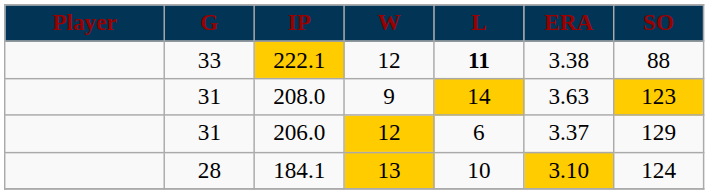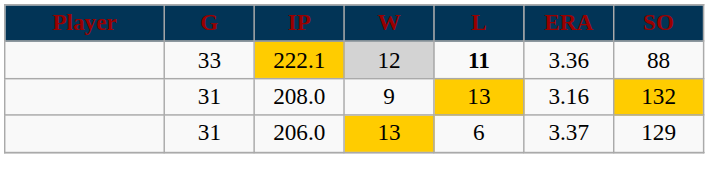222.1 | W: no background -> lightgrey background
222.1 | ERA: 3.38 -> 3.36
208.0 | L: 14 -> 13
208.0 | ERA: 3.63 -> 3.16
208.0 | SO: 123 -> 132
206.0 | W: 12 -> 13
- row: 28 | 184.1 | 13 | 10 | 3.10 | 124
